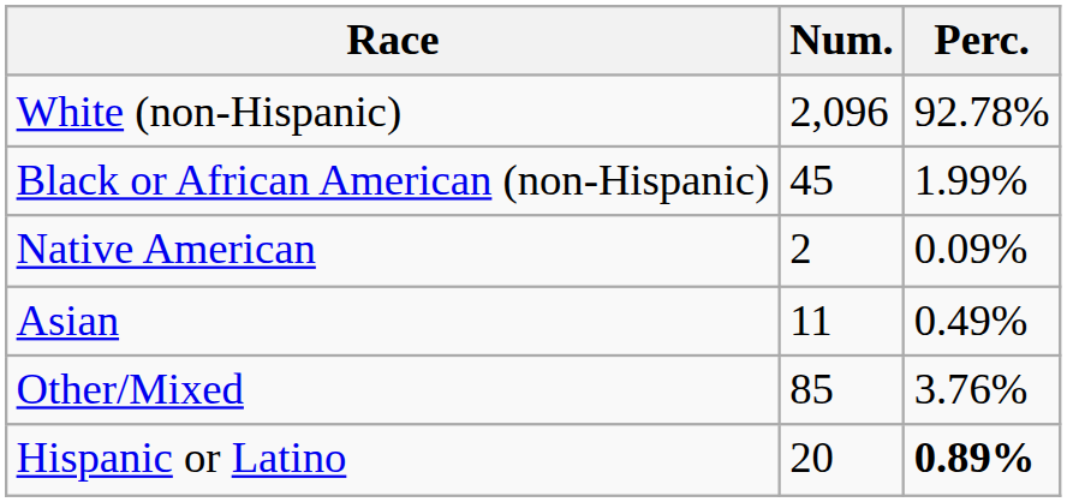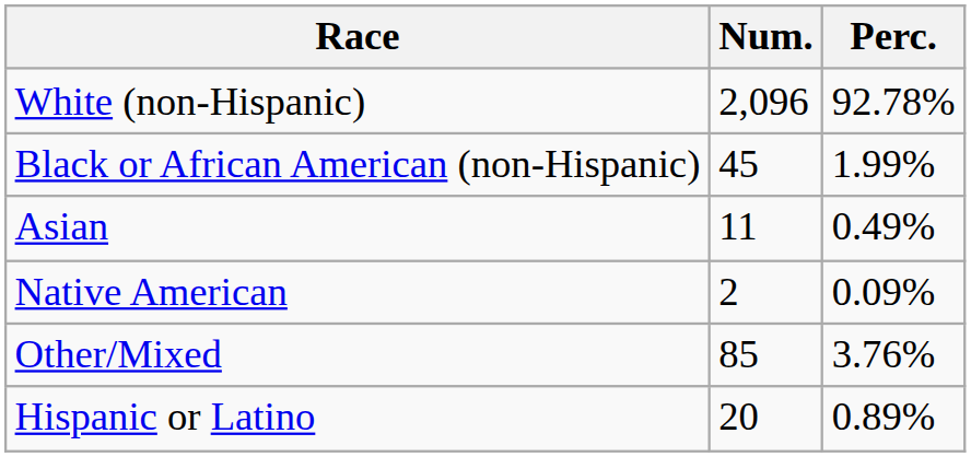rows swapped: Native American <-> Asian
Hispanic or Latino | Perc.: bold -> normal
